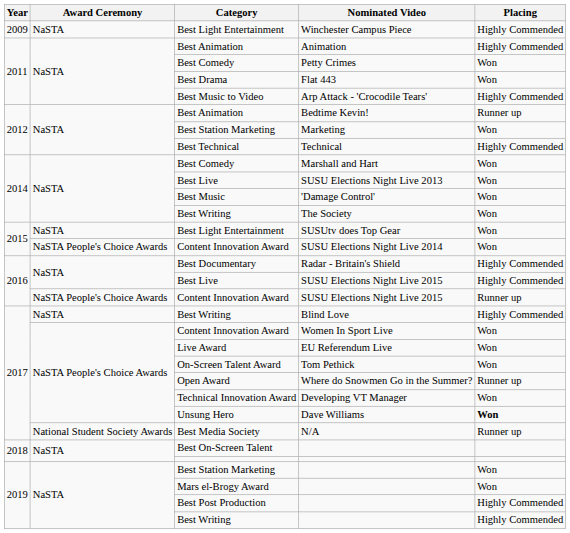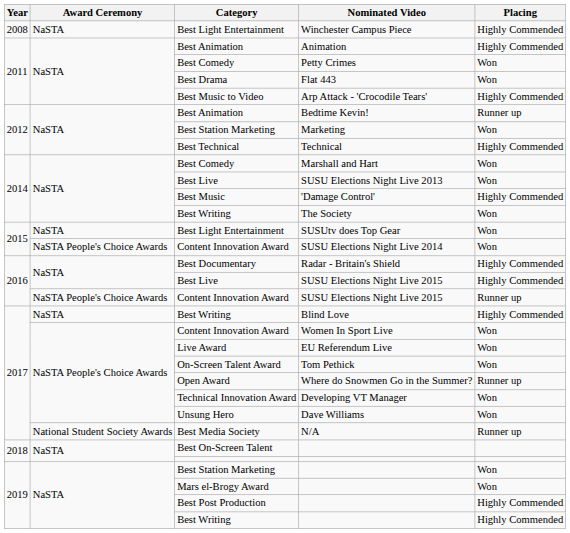Winchester Campus Piece | Year: 2009 -> 2008
'Damage Control' | Placing: Won -> Highly Commended
Dave Williams | Placing: bold -> normal
